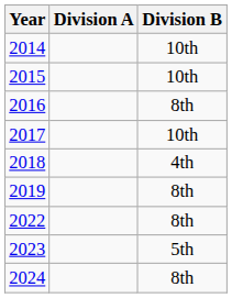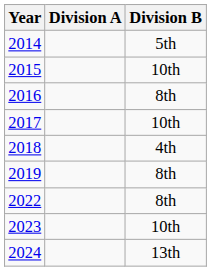2014 | Division B: 10th -> 5th
2023 | Division B: 5th -> 10th
2024 | Division B: 8th -> 13th
